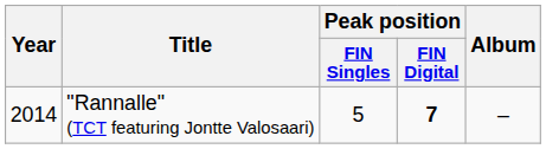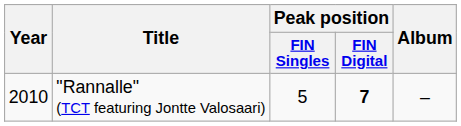"Rannalle" (TCT featuring Jontte Valosaari) | Year: 2014 -> 2010
